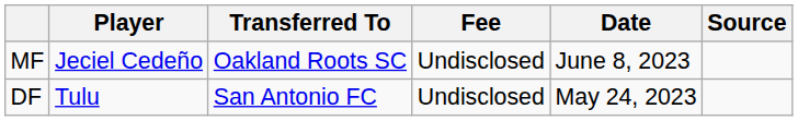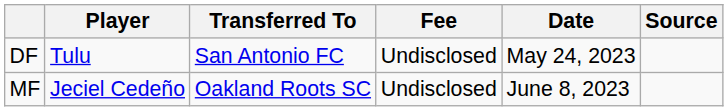rows swapped: DF <-> MF
